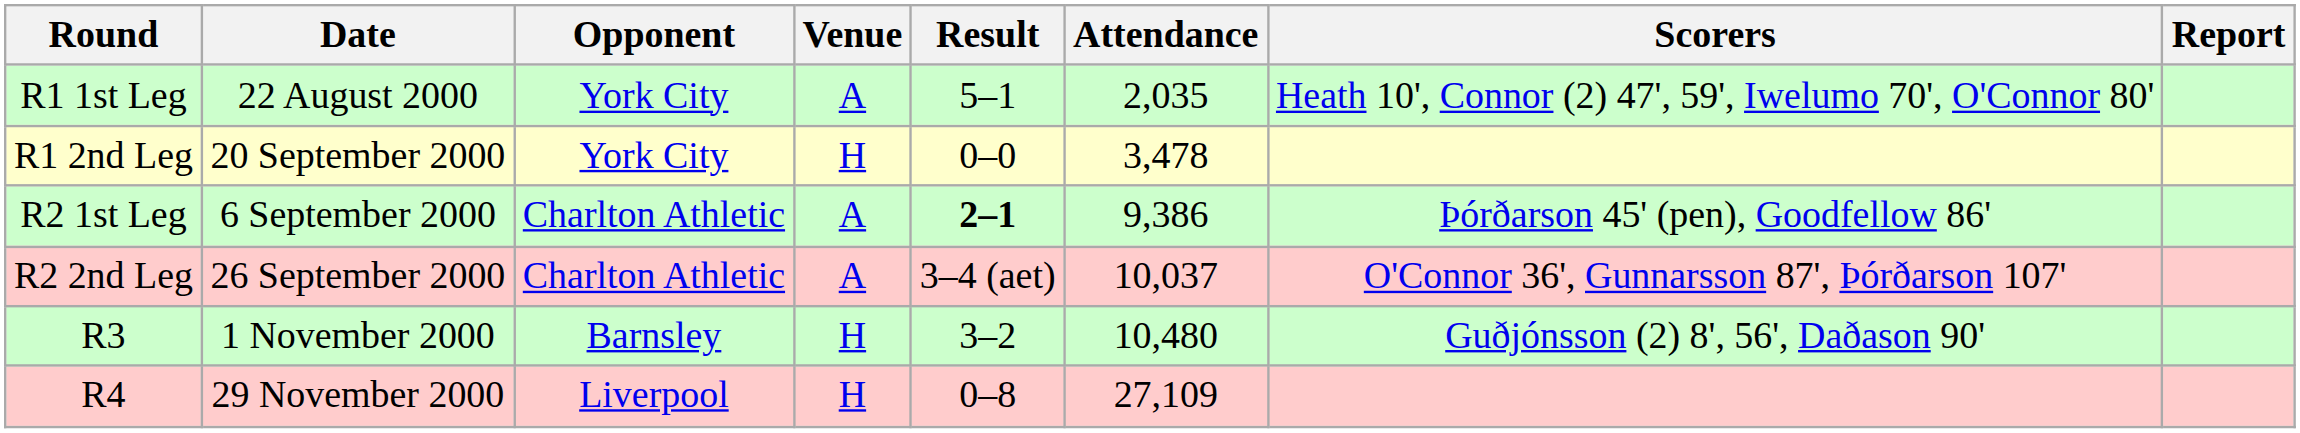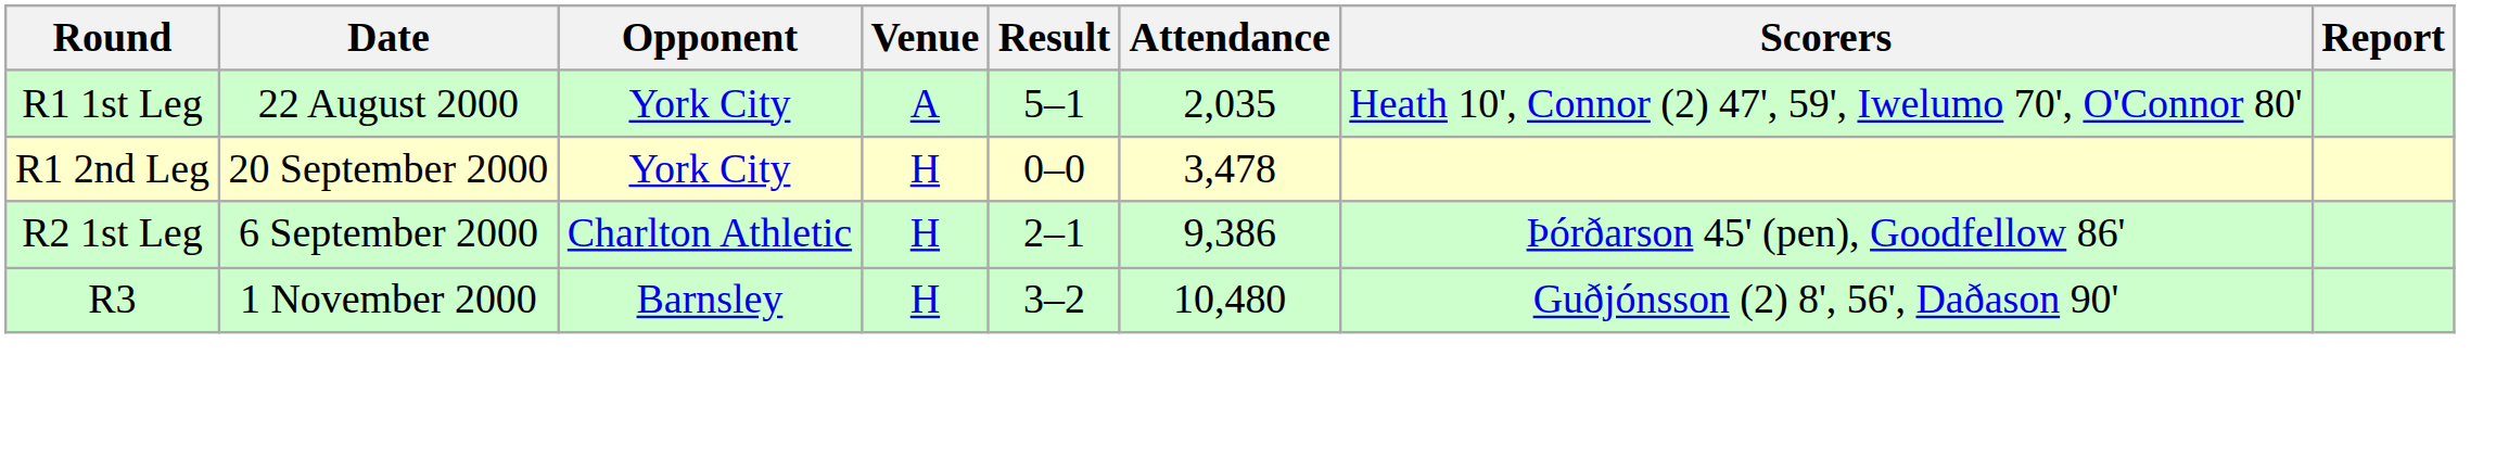R2 1st Leg | Venue: A -> H
R2 1st Leg | Result: bold -> normal
- row: R2 2nd Leg | 26 September 2000 | Charlton Athletic | A | 3–4 (aet) | 10,037 | O'Connor 36', Gunnarsson 87', Þórðarson 107'
- row: R4 | 29 November 2000 | Liverpool | H | 0–8 | 27,109
